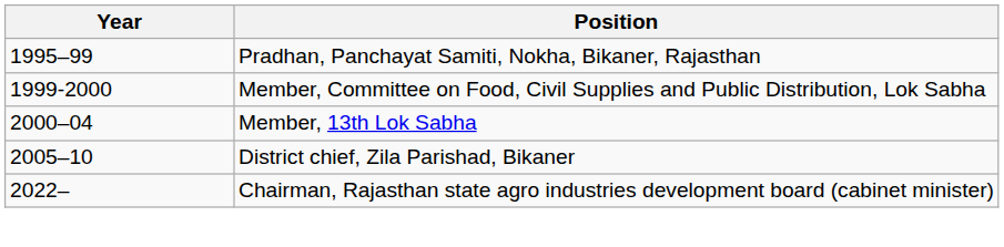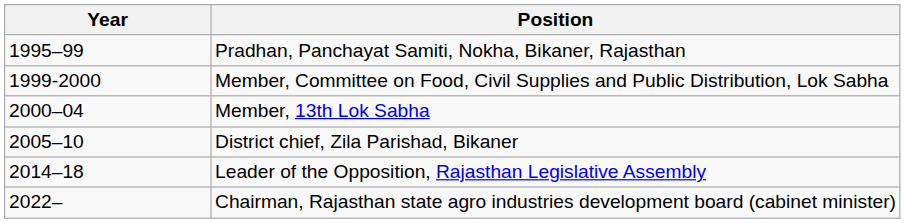+ row: 2014–18 | Leader of the Opposition, Rajasthan Legislative Assembly
